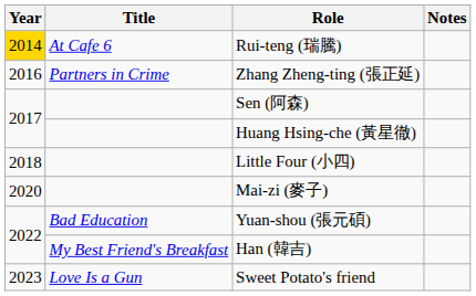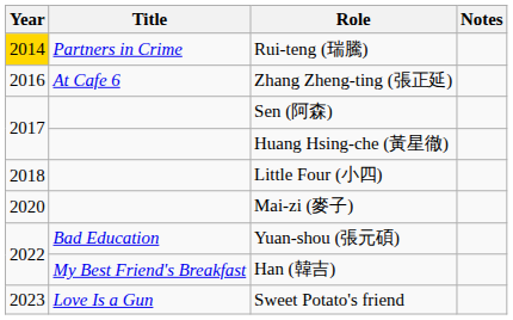Rui-teng (瑞騰) | Title: At Cafe 6 -> Partners in Crime
Zhang Zheng-ting (張正延) | Title: Partners in Crime -> At Cafe 6
